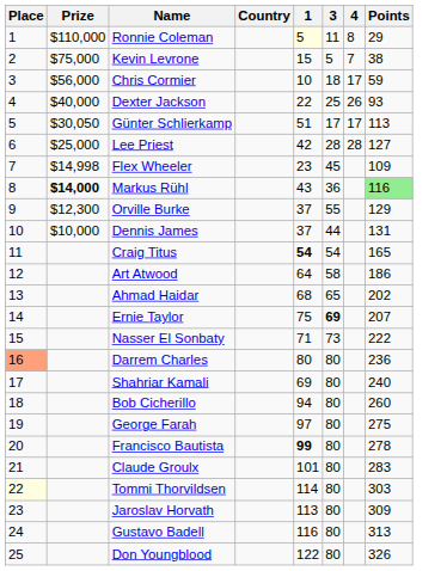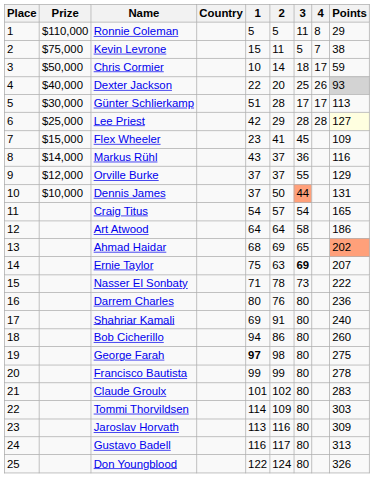+ column: 2 | 5 | 11 | 14 | 20 | 28 | 29 | 41 | 37 | 37 | 50 | 57 | 64 | 69 | 63 | 78 | 76 | 91 | 86 | 98 | 99 | 102 | 109 | 116 | 117 | 124
Ronnie Coleman | 1: lightyellow background -> no background
Chris Cormier | Prize: $56,000 -> $50,000
Dexter Jackson | Points: no background -> lightgrey background
Günter Schlierkamp | Prize: $30,050 -> $30,000
Lee Priest | Points: no background -> lightyellow background
Flex Wheeler | Prize: $14,998 -> $15,000
Markus Rühl | Prize: bold -> normal
Markus Rühl | Points: lightgreen background -> no background
Orville Burke | Prize: $12,300 -> $12,000
Dennis James | 3: no background -> lightsalmon background
Craig Titus | 1: bold -> normal
Ahmad Haidar | Points: no background -> lightsalmon background
Darrem Charles | Place: lightsalmon background -> no background
George Farah | 1: normal -> bold
Francisco Bautista | 1: bold -> normal
Tommi Thorvildsen | Place: lightyellow background -> no background
